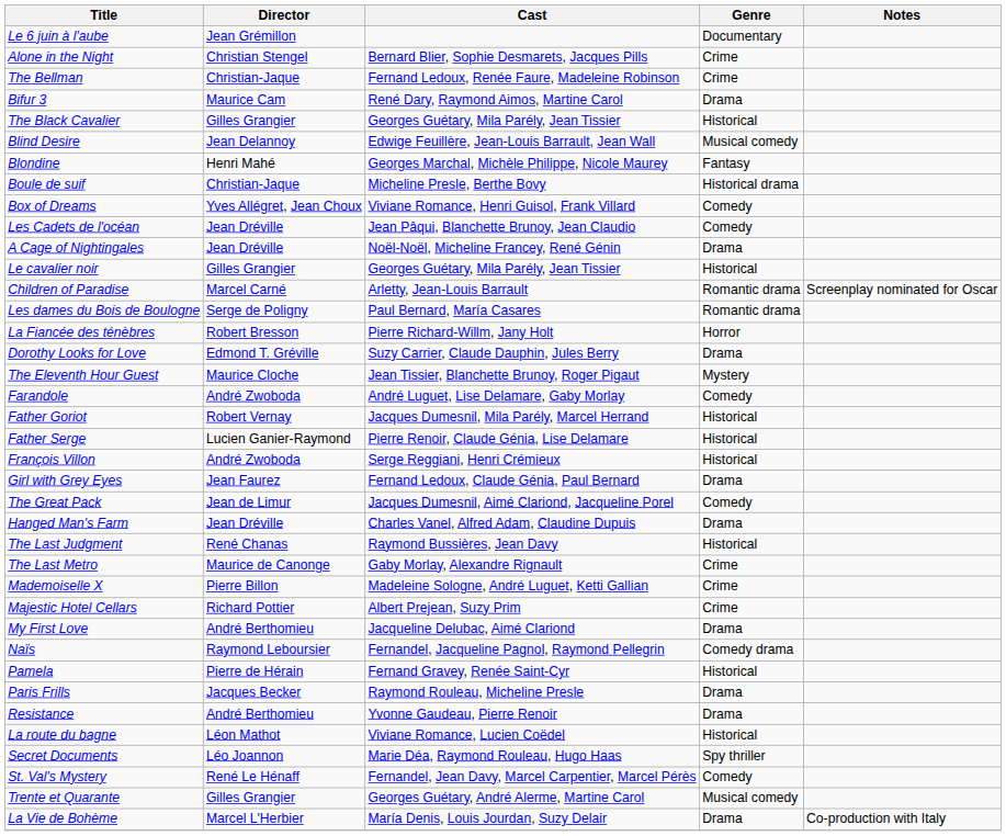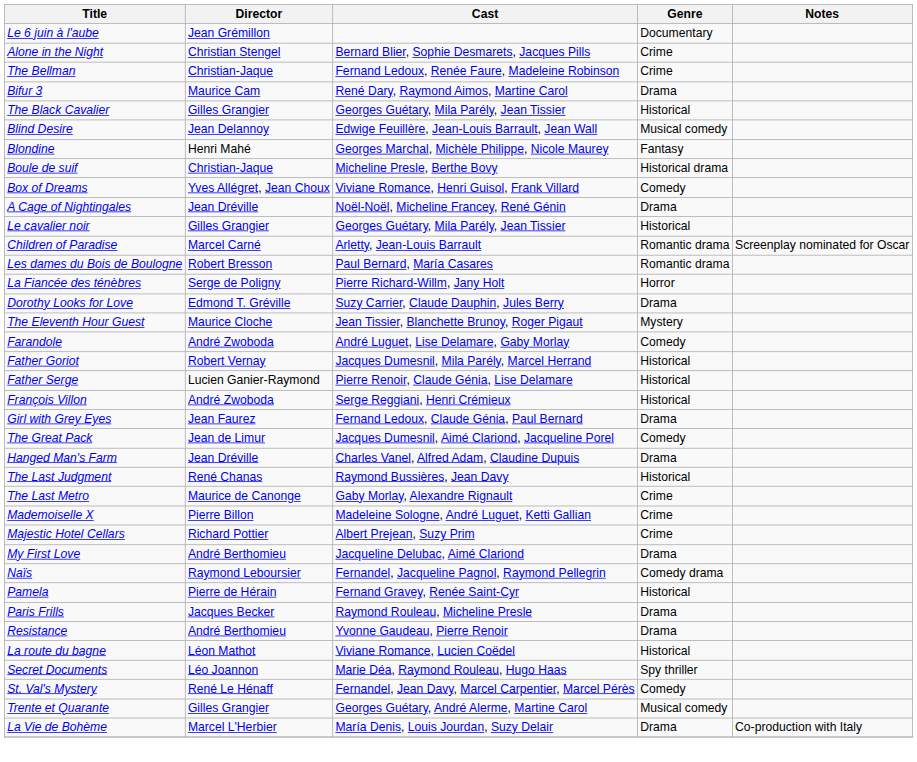- row: Les Cadets de l'océan | Jean Dréville | Jean Pâqui, Blanchette Brunoy, Jean Claudio | Comedy
Les dames du Bois de Boulogne | Director: Serge de Poligny -> Robert Bresson
La Fiancée des ténèbres | Director: Robert Bresson -> Serge de Poligny
